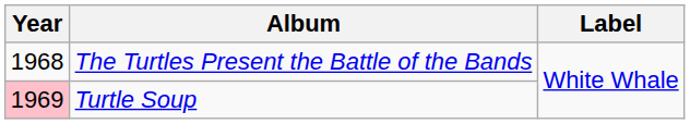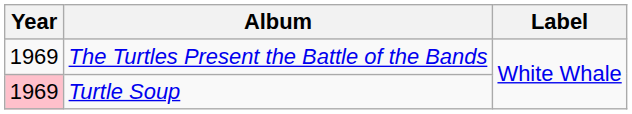The Turtles Present the Battle of the Bands | Year: 1968 -> 1969
